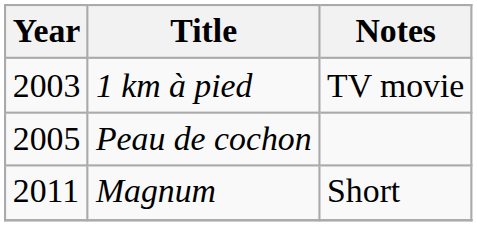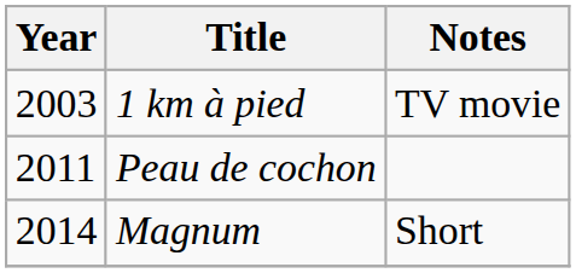Peau de cochon | Year: 2005 -> 2011
Magnum | Year: 2011 -> 2014
